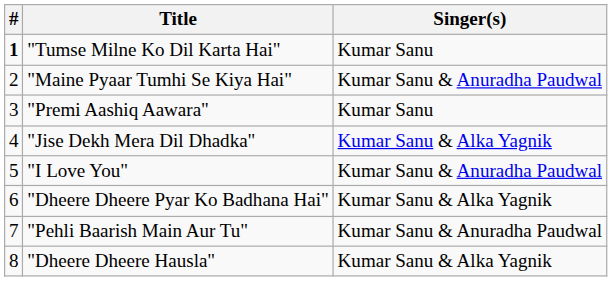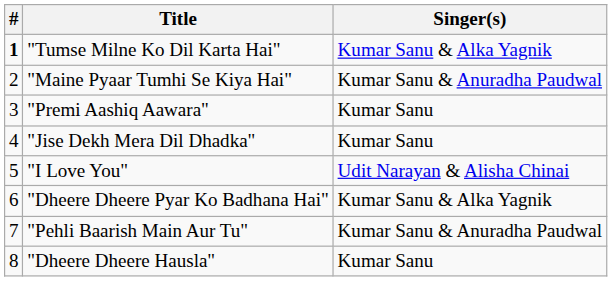"Tumse Milne Ko Dil Karta Hai" | Singer(s): Kumar Sanu -> Kumar Sanu & Alka Yagnik
"Jise Dekh Mera Dil Dhadka" | Singer(s): Kumar Sanu & Alka Yagnik -> Kumar Sanu
"I Love You" | Singer(s): Kumar Sanu & Anuradha Paudwal -> Udit Narayan & Alisha Chinai
"Dheere Dheere Hausla" | Singer(s): Kumar Sanu & Alka Yagnik -> Kumar Sanu
